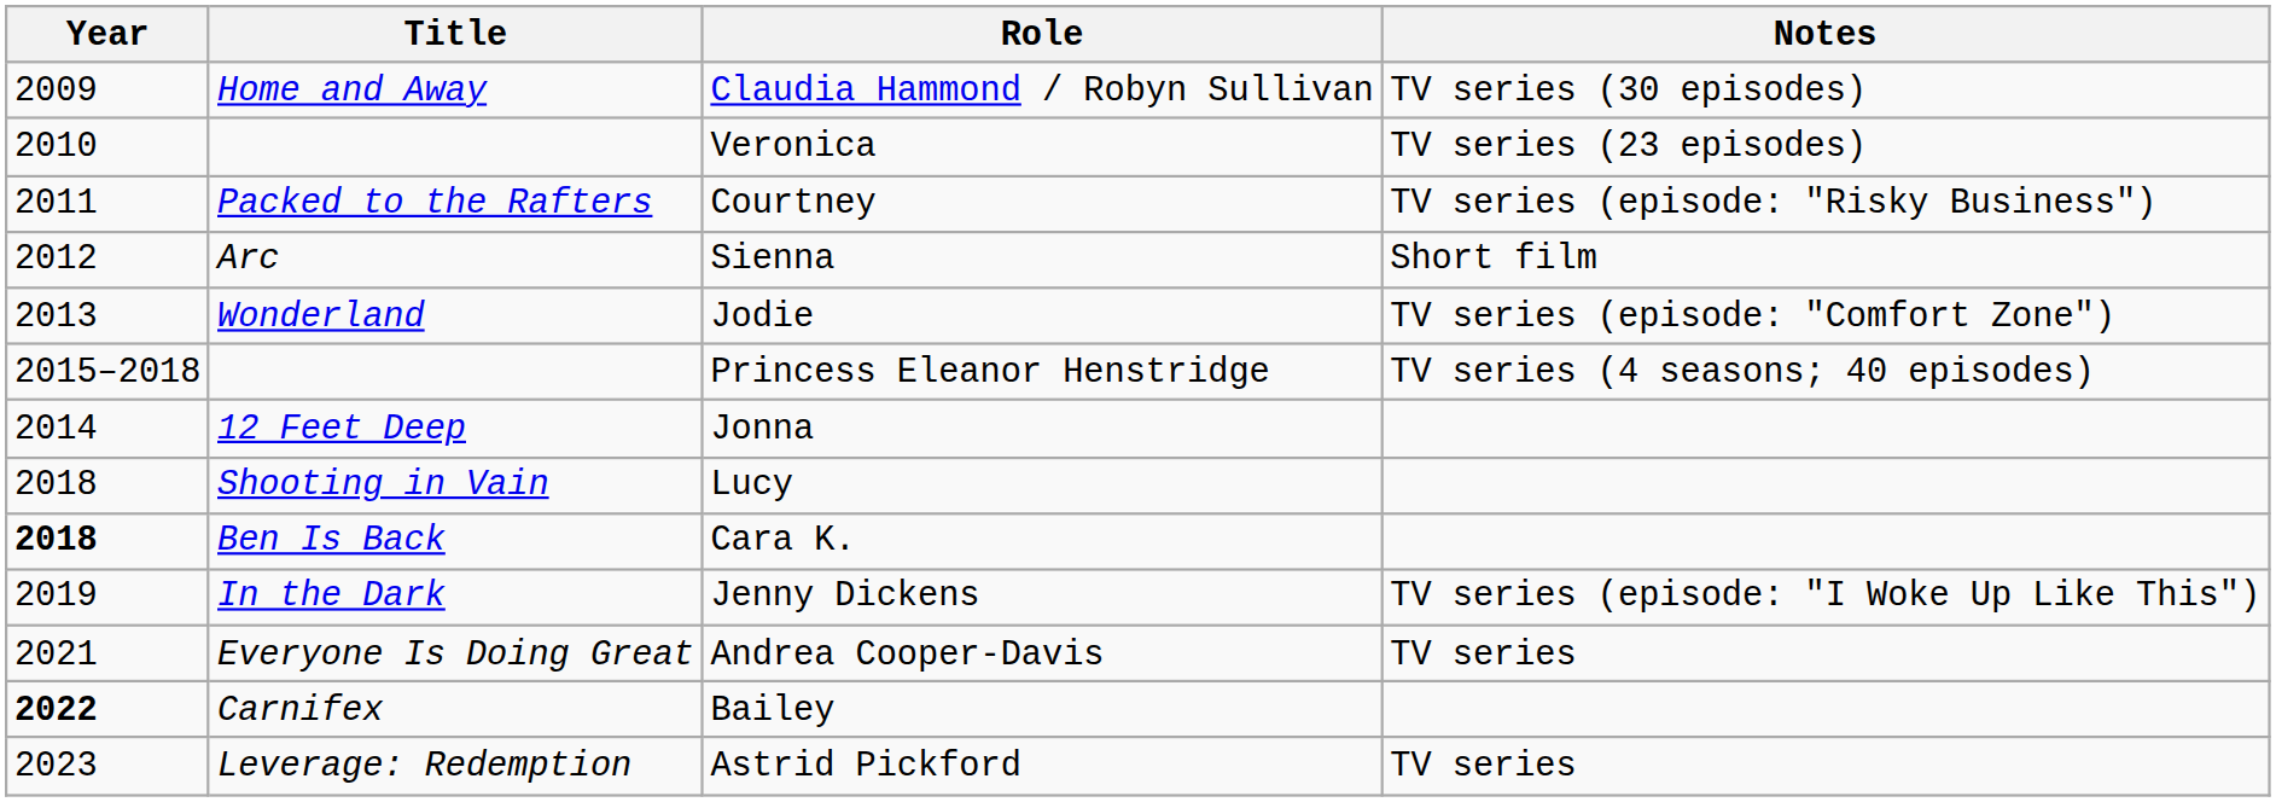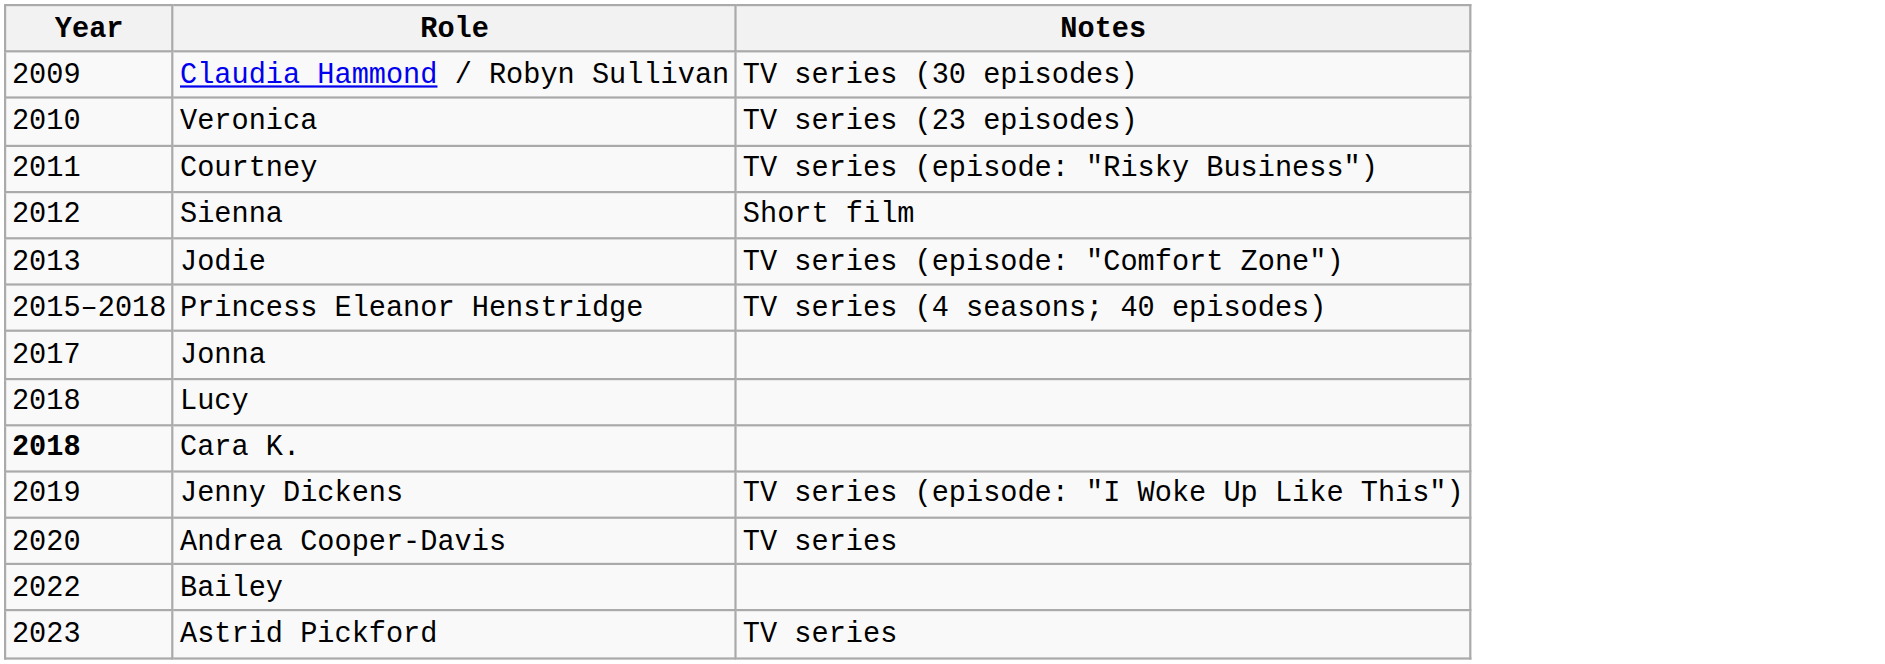- column: Title | Home and Away | Packed to the Rafters | Arc | Wonderland | 12 Feet Deep | Shooting in Vain | Ben Is Back | In the Dark | Everyone Is Doing Great | Carnifex | Leverage: Redemption
Jonna | Year: 2014 -> 2017
Andrea Cooper-Davis | Year: 2021 -> 2020
Bailey | Year: bold -> normal
